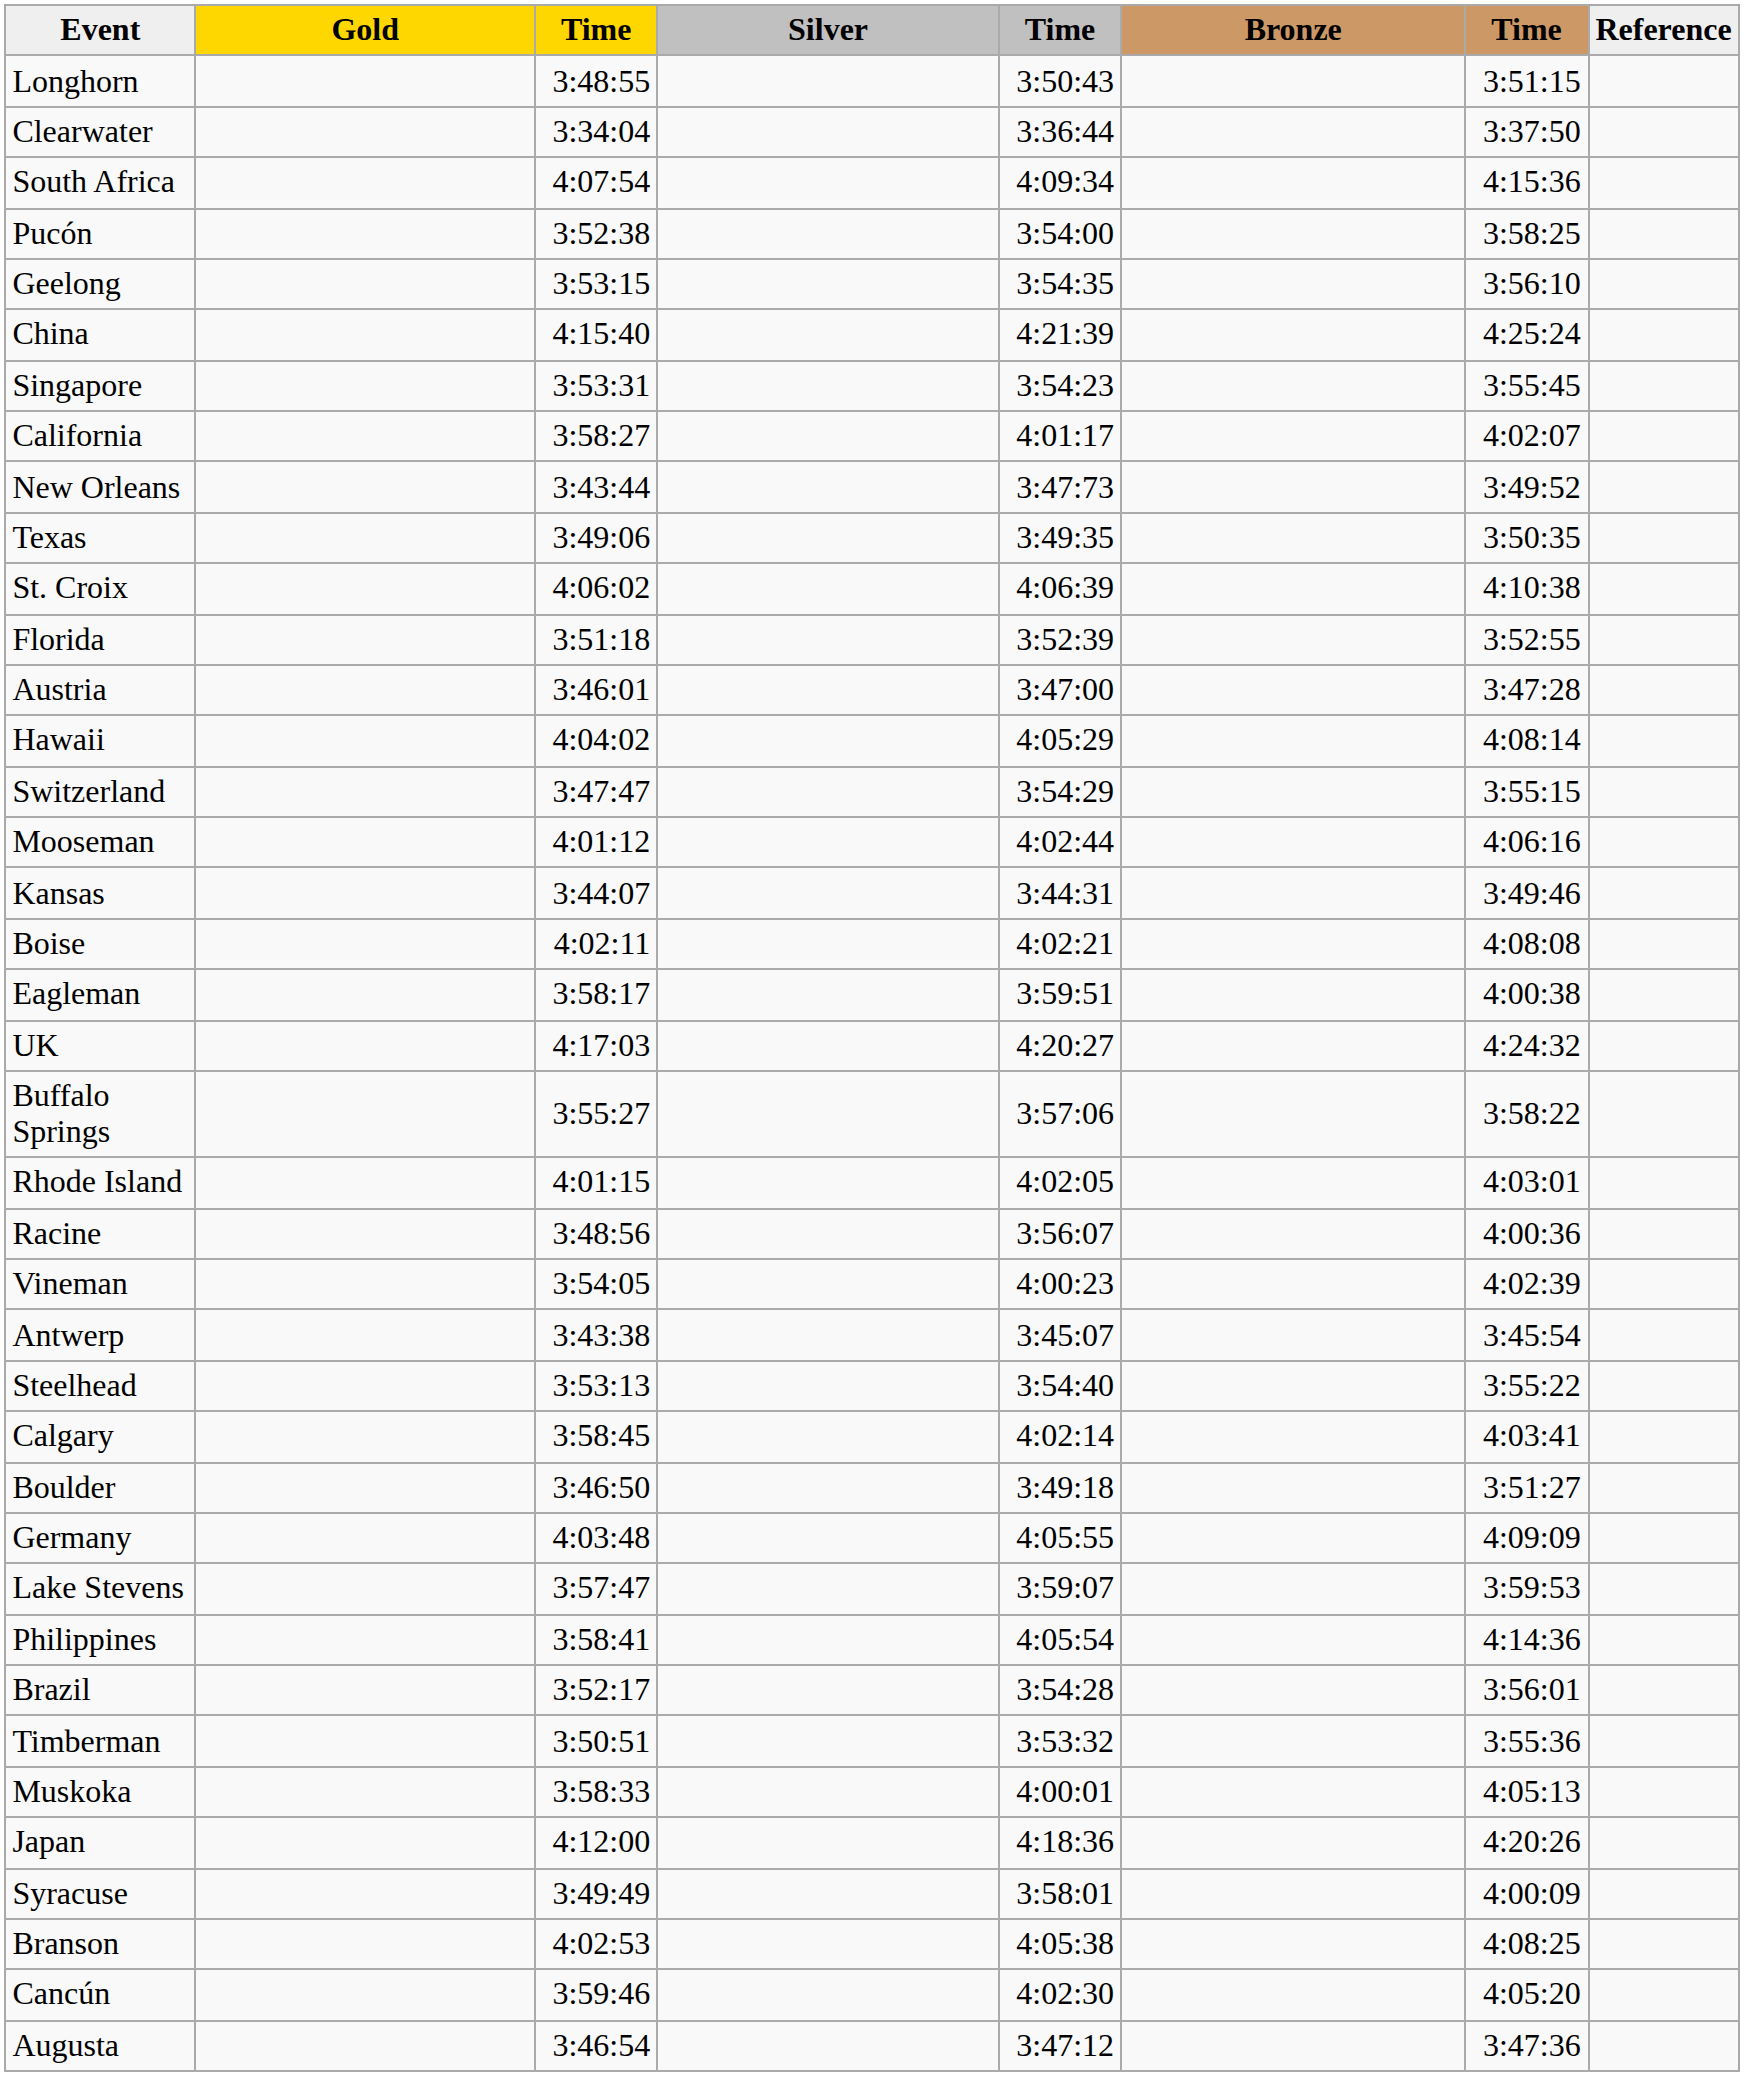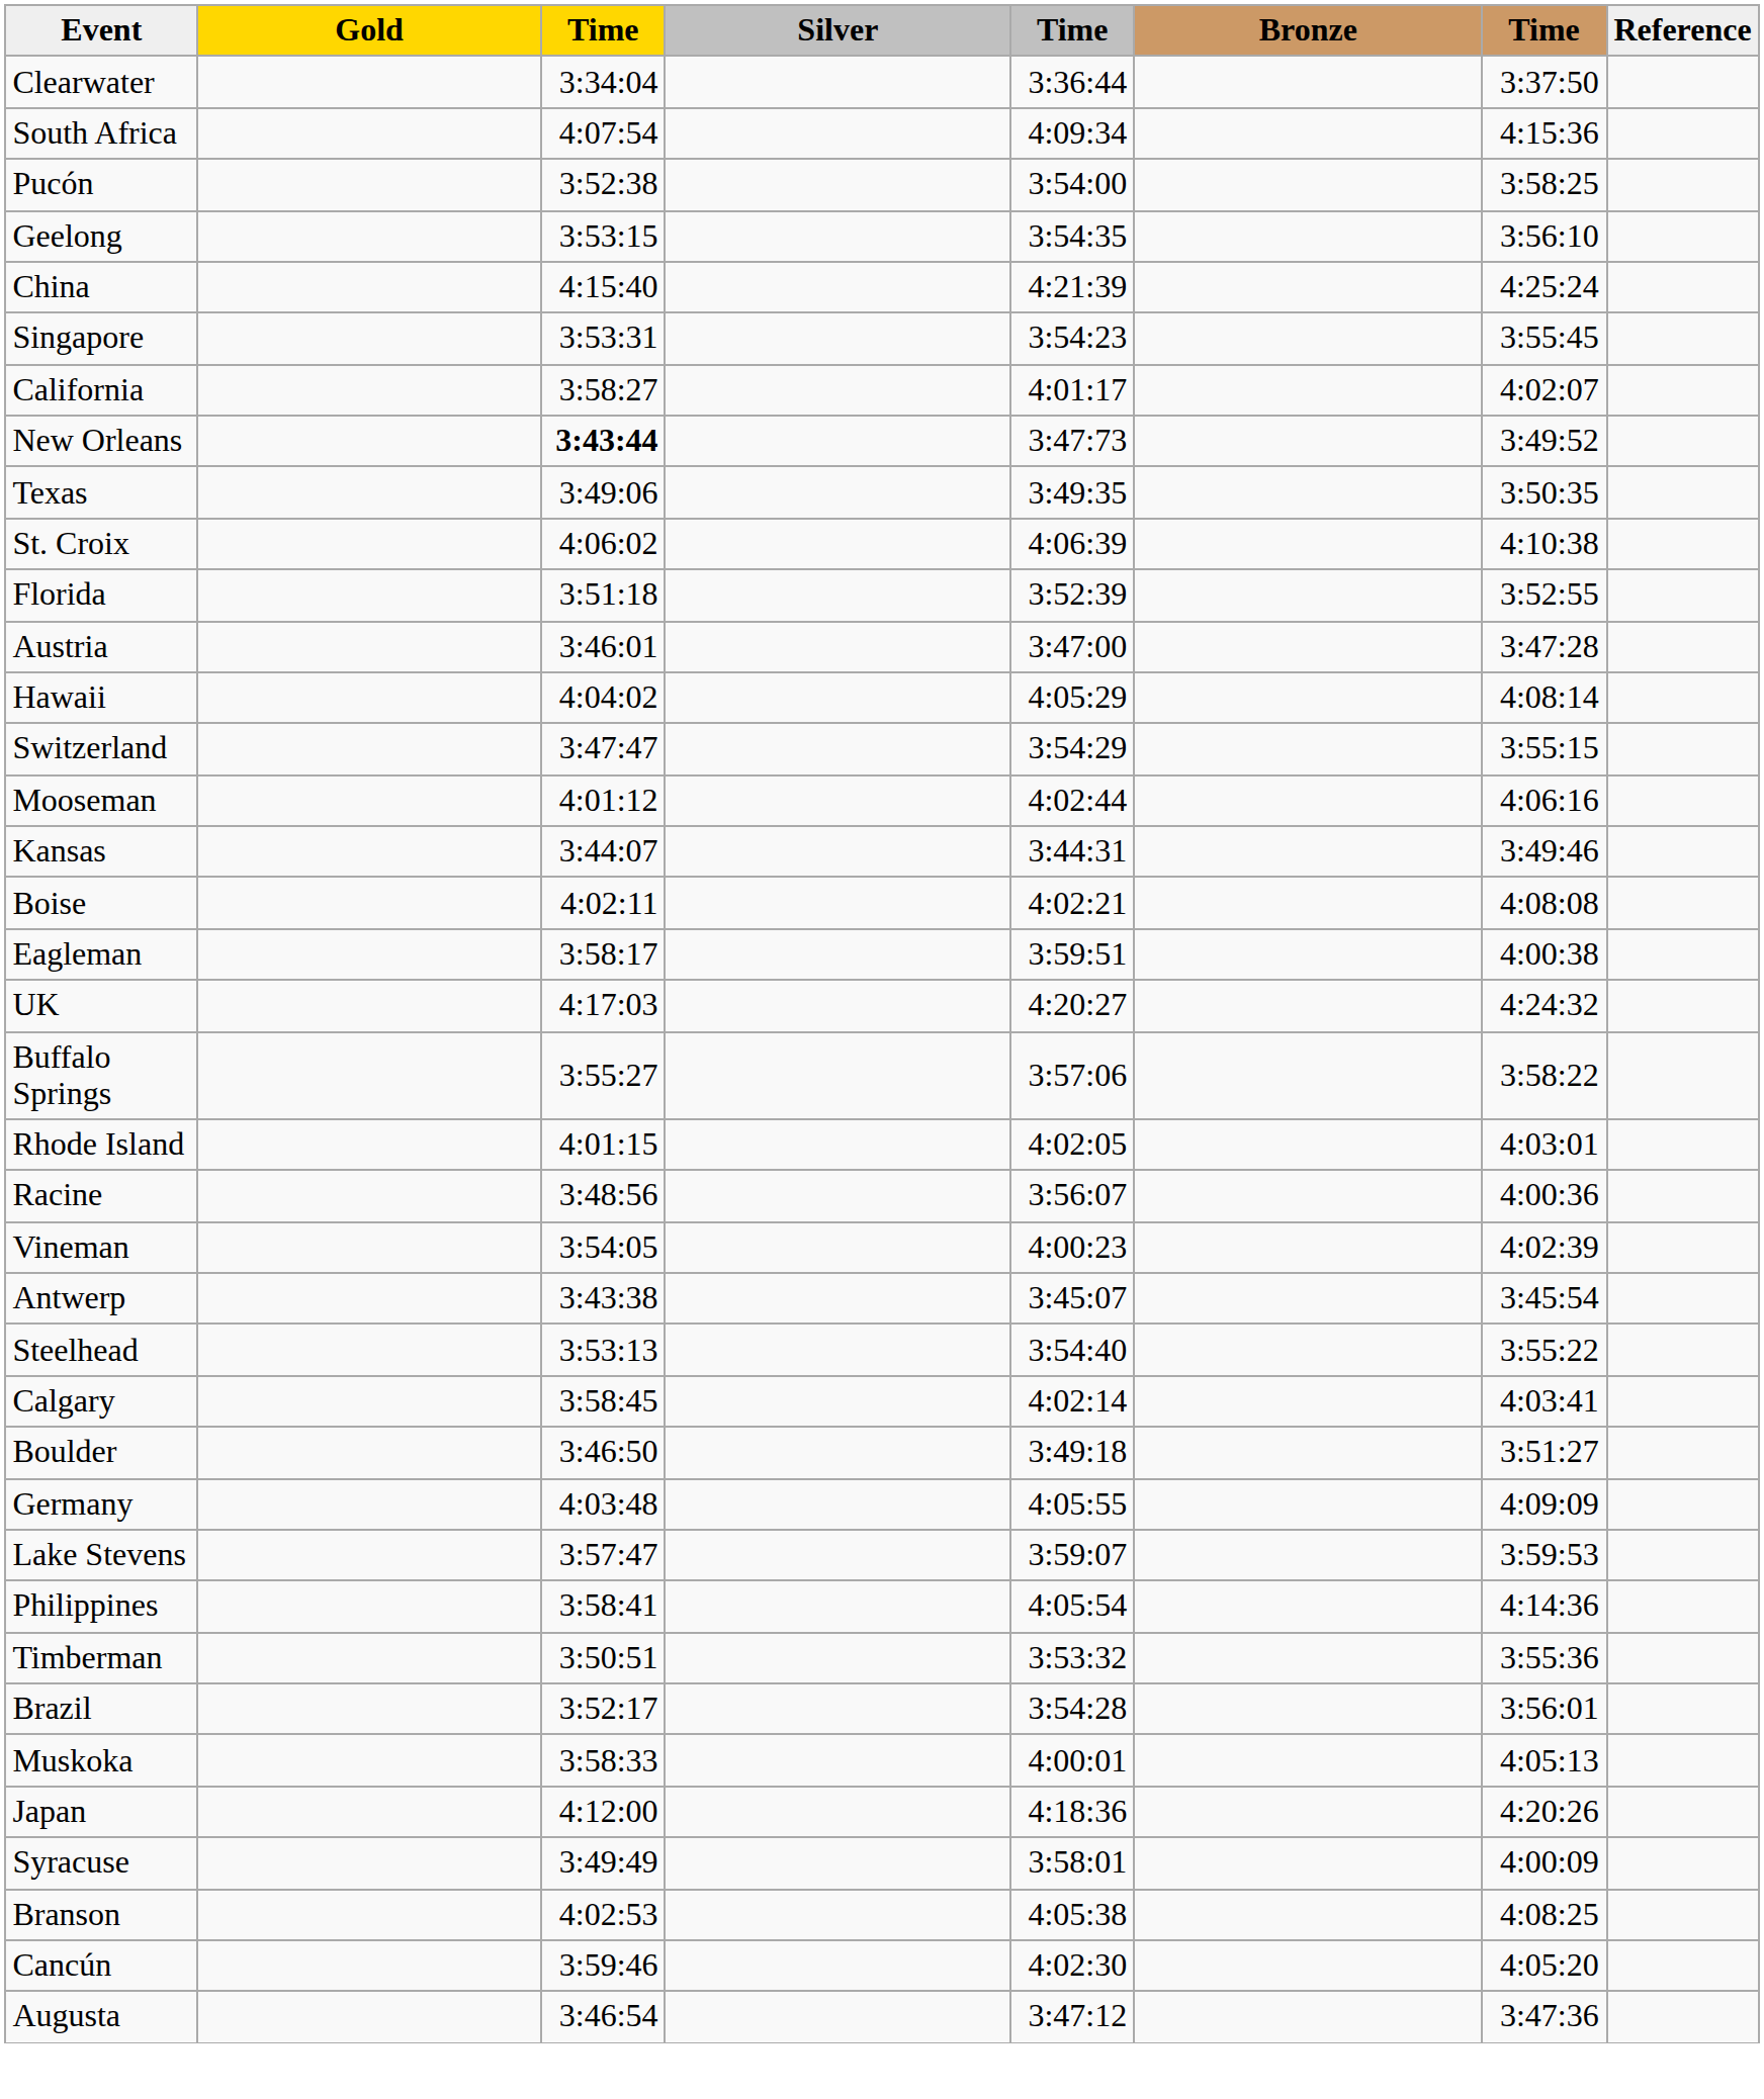- row: Longhorn | 3:48:55 | 3:50:43 | 3:51:15
New Orleans | column 3: normal -> bold
rows swapped: Timberman <-> Brazil
